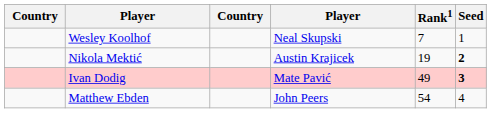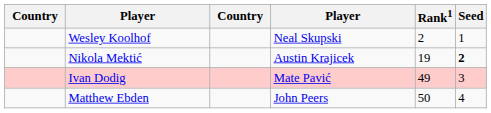Wesley Koolhof | Rank1: 7 -> 2
Ivan Dodig | Seed: bold -> normal
Matthew Ebden | Rank1: 54 -> 50
